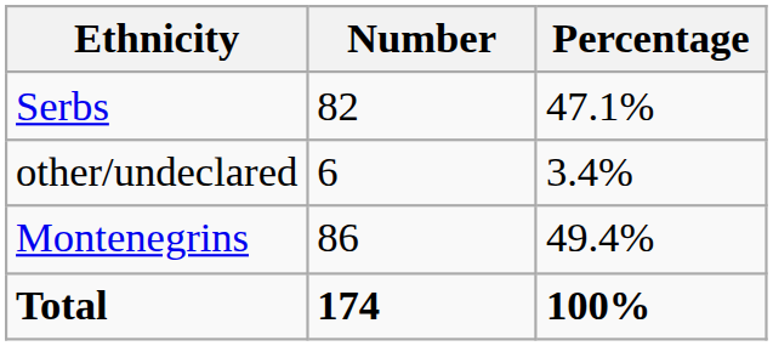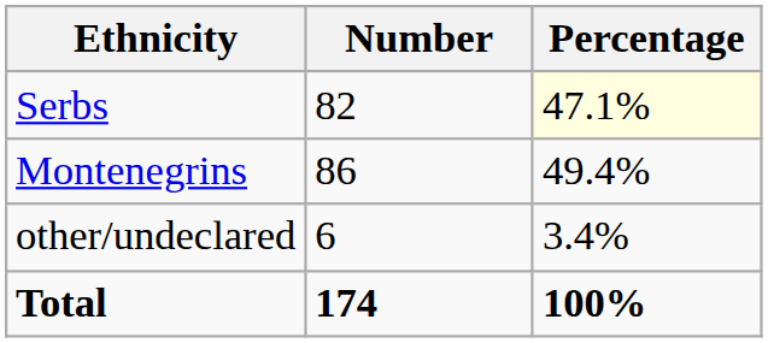Serbs | Percentage: no background -> lightyellow background
rows swapped: Montenegrins <-> other/undeclared
